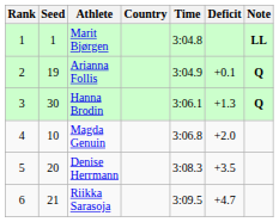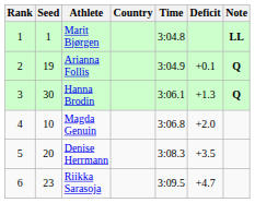Riikka Sarasoja | Seed: 21 -> 23
